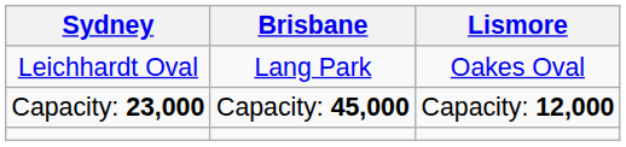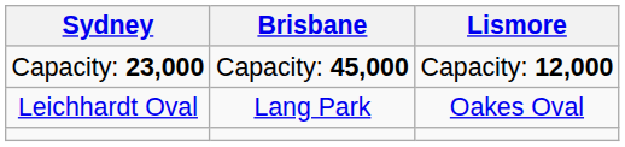rows swapped: Leichhardt Oval <-> Capacity: 23,000
